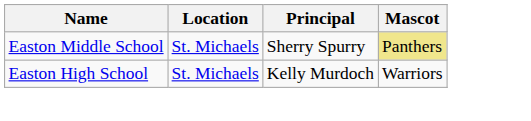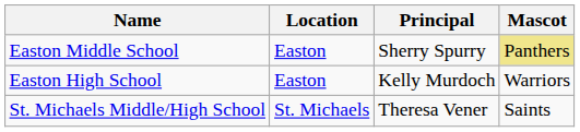Easton Middle School | Location: St. Michaels -> Easton
Easton High School | Location: St. Michaels -> Easton
+ row: St. Michaels Middle/High School | St. Michaels | Theresa Vener | Saints
